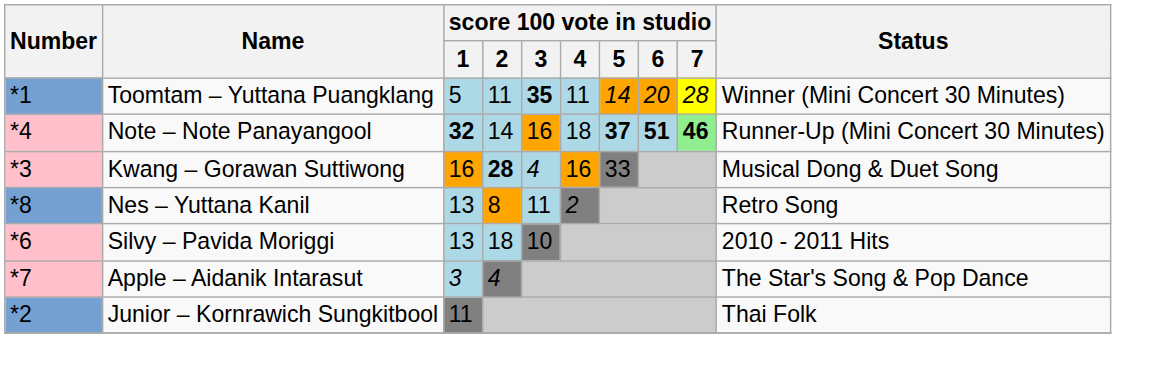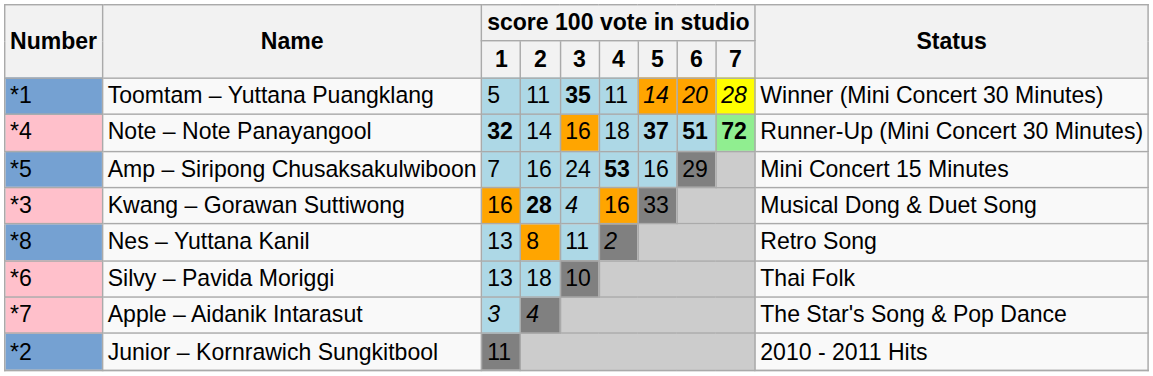Note – Note Panayangool | score 100 vote in studio / 7: 46 -> 72
+ row: *5 | Amp – Siripong Chusaksakulwiboon | 7 | 16 | 24 | 53 | 16 | 29 | Mini Concert 15 Minutes
Silvy – Pavida Moriggi | Status: 2010 - 2011 Hits -> Thai Folk
Junior – Kornrawich Sungkitbool | Status: Thai Folk -> 2010 - 2011 Hits
